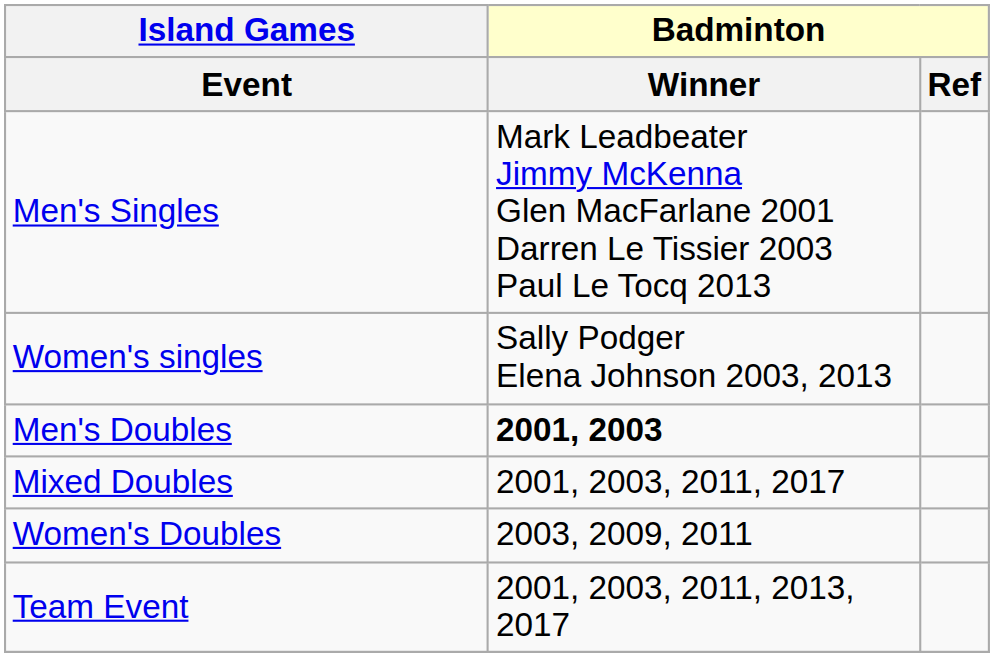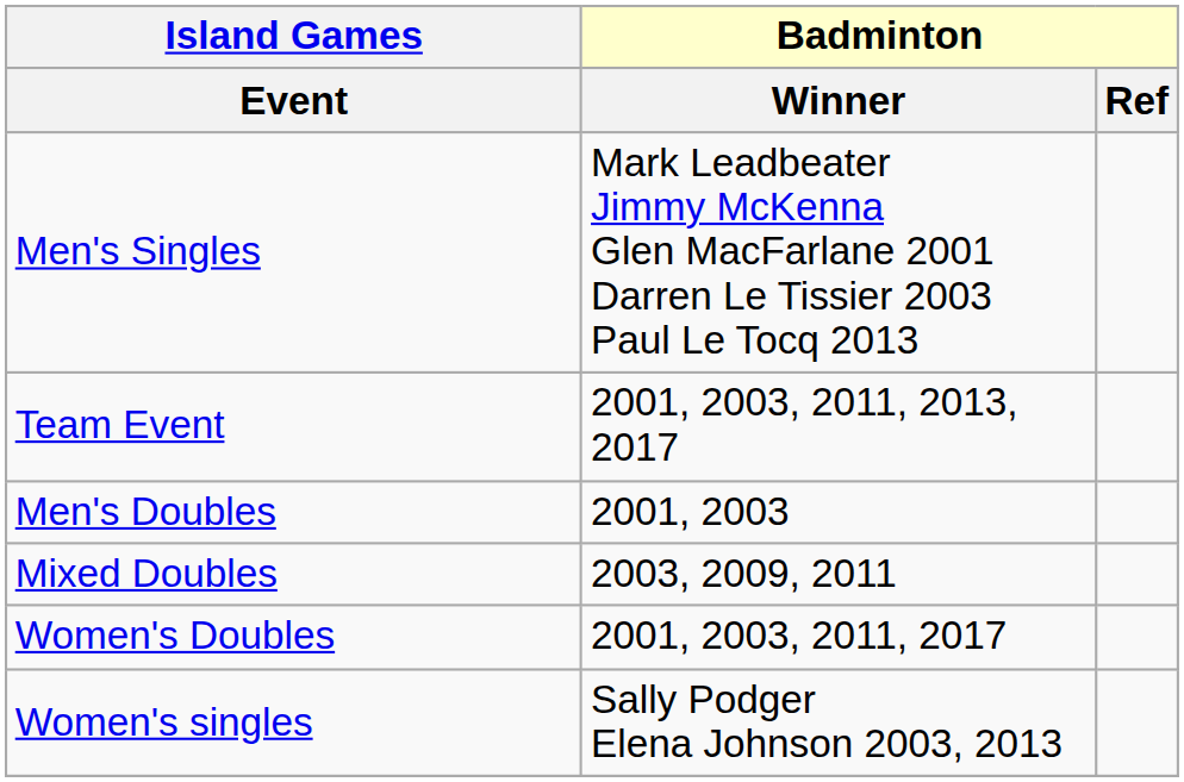rows swapped: Women's singles <-> Team Event
Men's Doubles | Badminton / Winner: bold -> normal
Mixed Doubles | Badminton / Winner: 2001, 2003, 2011, 2017 -> 2003, 2009, 2011
Women's Doubles | Badminton / Winner: 2003, 2009, 2011 -> 2001, 2003, 2011, 2017
